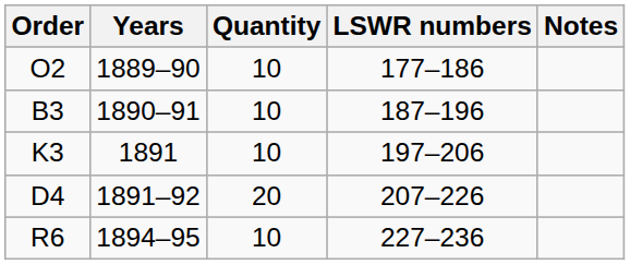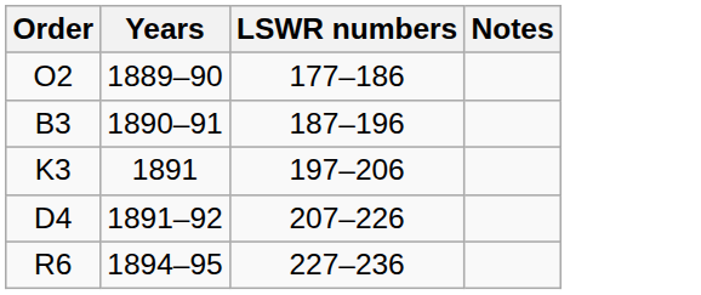- column: Quantity | 10 | 10 | 10 | 20 | 10
